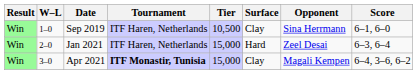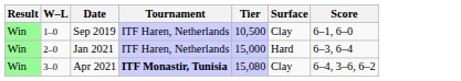- column: Opponent | Sina Herrmann | Zeel Desai | Magali Kempen
Apr 2021 | Tier: 15,000 -> 15,080
